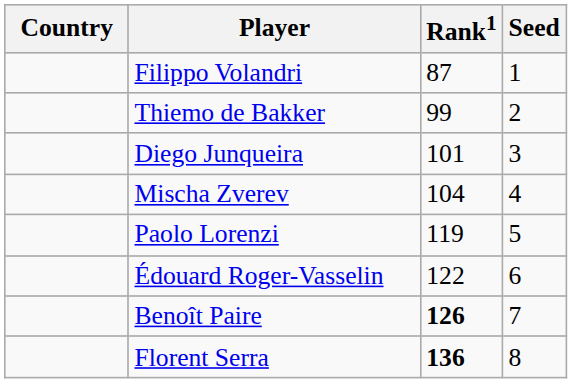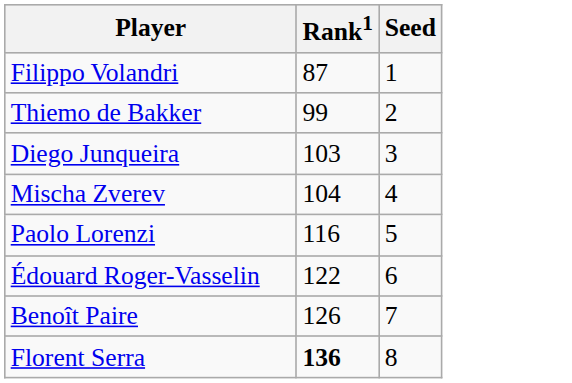- column: Country
Diego Junqueira | Rank1: 101 -> 103
Paolo Lorenzi | Rank1: 119 -> 116
Benoît Paire | Rank1: bold -> normal
